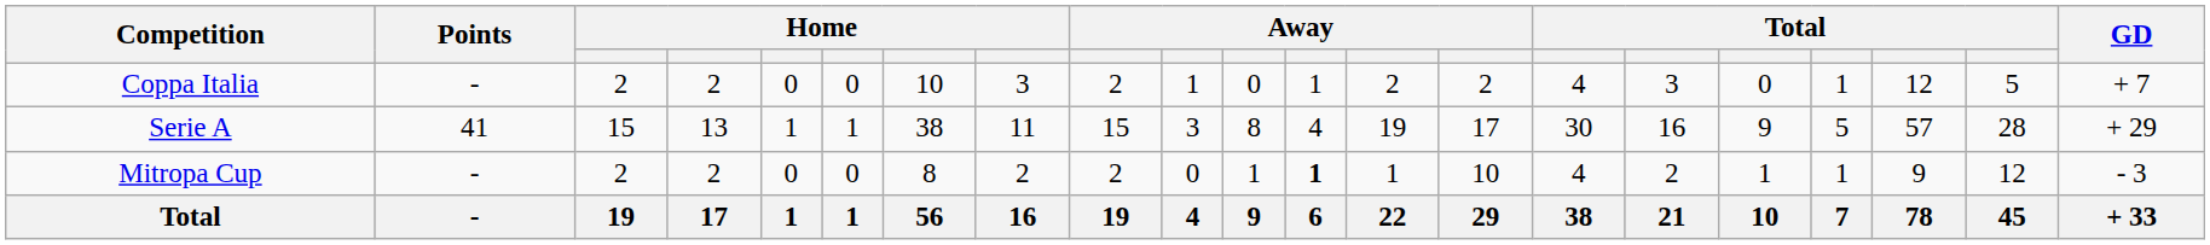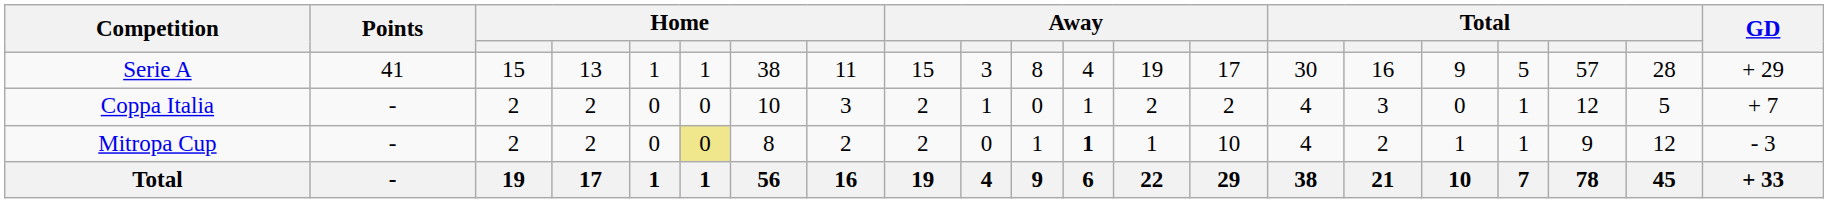rows swapped: Serie A <-> Coppa Italia
Mitropa Cup | column 6: no background -> khaki background
